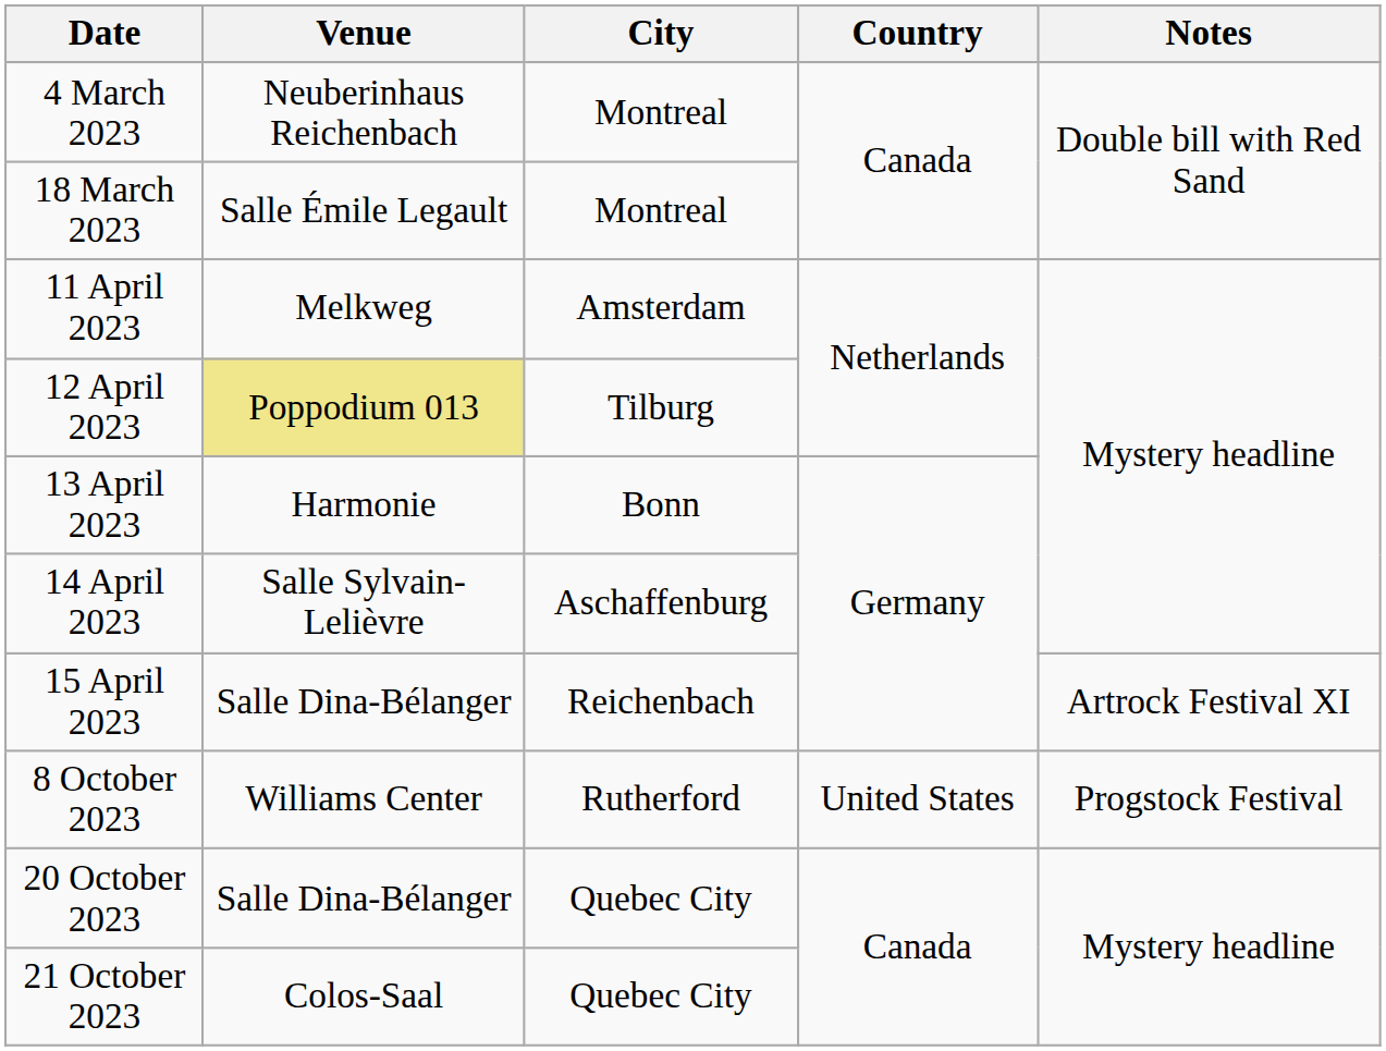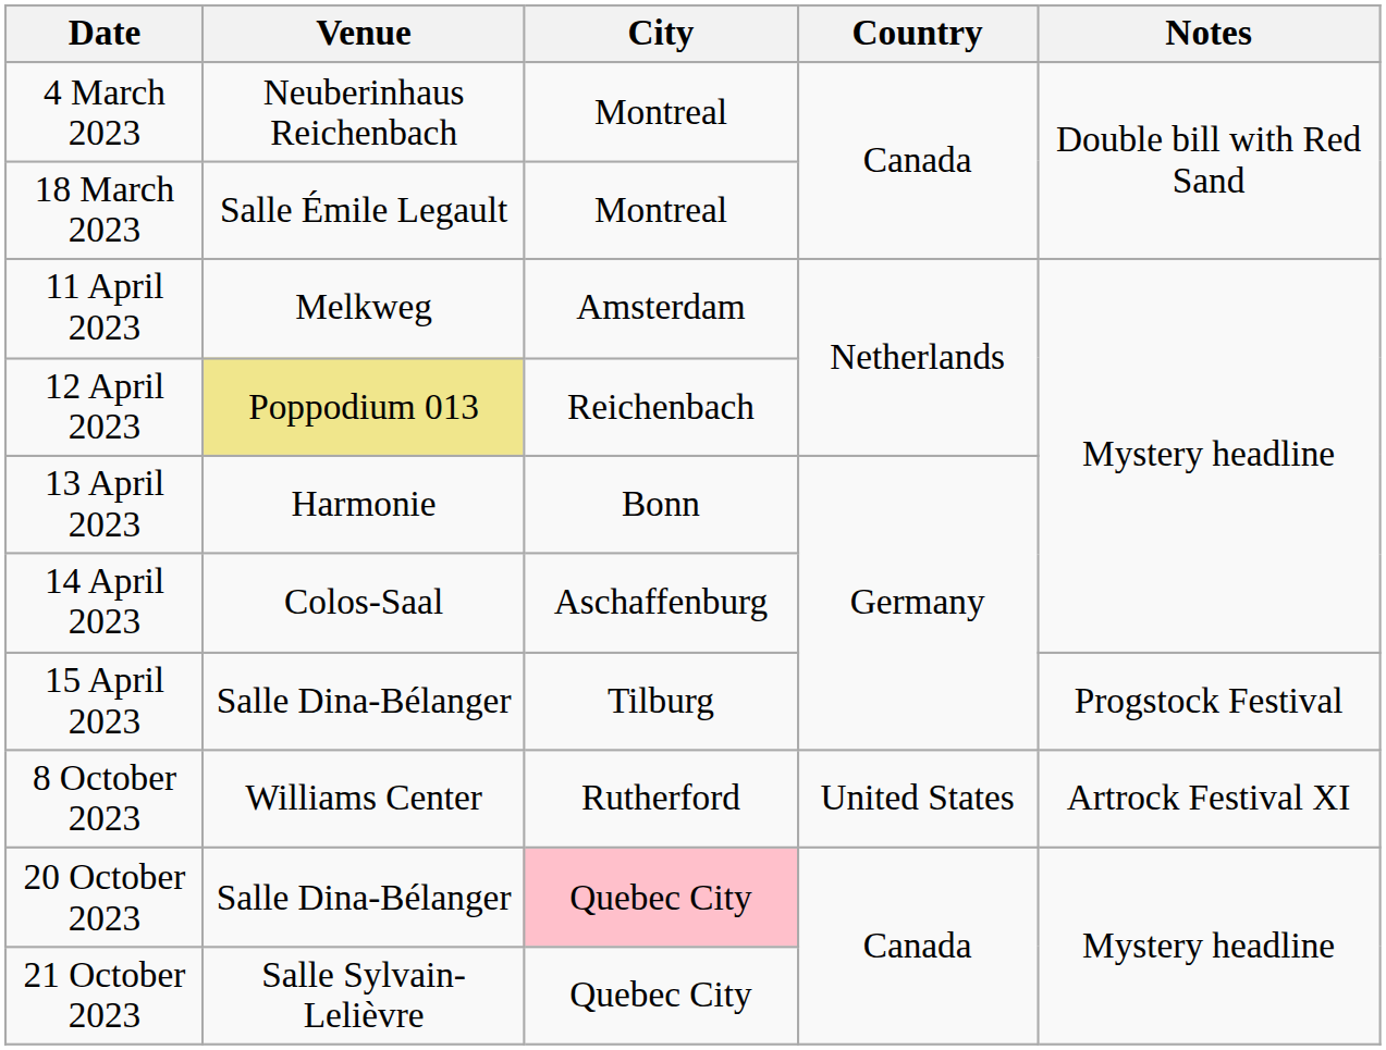12 April 2023 | City: Tilburg -> Reichenbach
14 April 2023 | Venue: Salle Sylvain-Lelièvre -> Colos-Saal
15 April 2023 | City: Reichenbach -> Tilburg
15 April 2023 | Notes: Artrock Festival XI -> Progstock Festival
8 October 2023 | Notes: Progstock Festival -> Artrock Festival XI
20 October 2023 | City: no background -> pink background
21 October 2023 | Venue: Colos-Saal -> Salle Sylvain-Lelièvre
